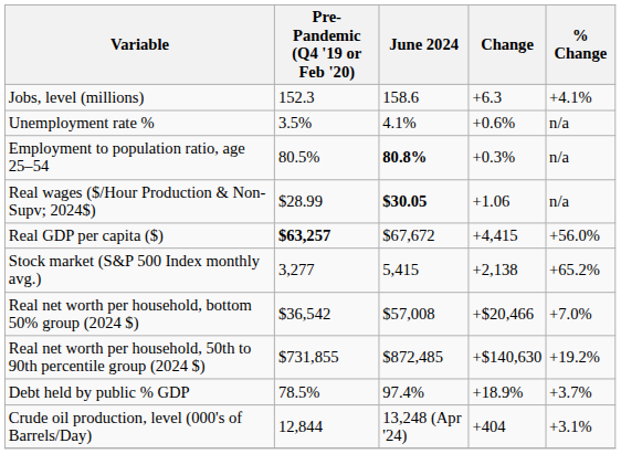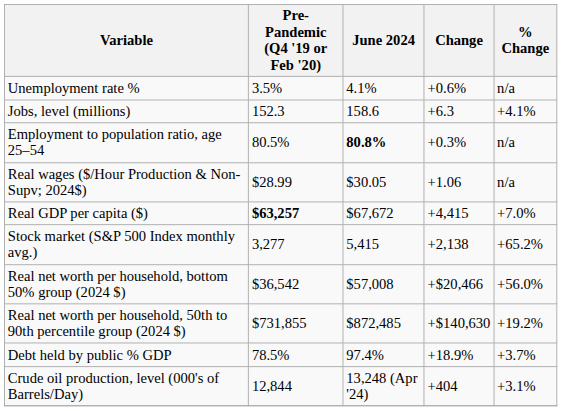rows swapped: Jobs, level (millions) <-> Unemployment rate %
Real wages ($/Hour Production & Non-Supv; 2024$) | June 2024: bold -> normal
Real GDP per capita ($) | % Change: +56.0% -> +7.0%
Real net worth per household, bottom 50% group (2024 $) | % Change: +7.0% -> +56.0%
